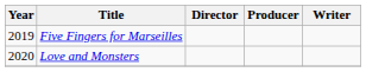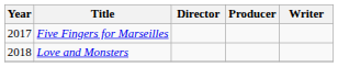Five Fingers for Marseilles | Year: 2019 -> 2017
Love and Monsters | Year: 2020 -> 2018
